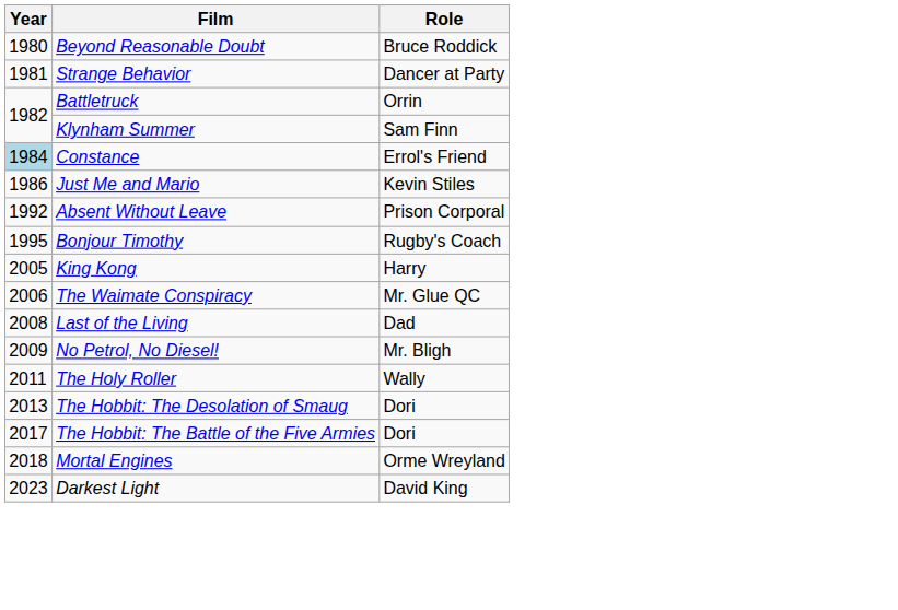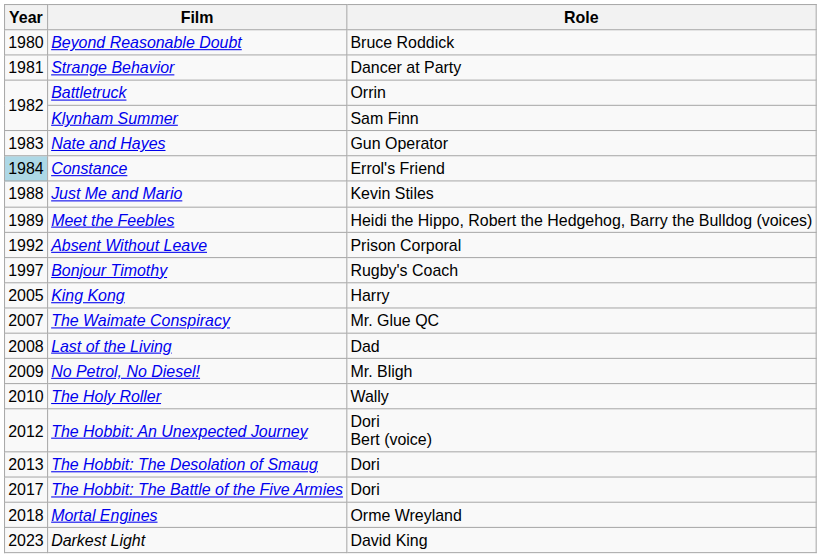+ row: 1983 | Nate and Hayes | Gun Operator
Just Me and Mario | Year: 1986 -> 1988
+ row: 1989 | Meet the Feebles | Heidi the Hippo, Robert the Hedgehog, Barry the Bulldog (voices)
Bonjour Timothy | Year: 1995 -> 1997
The Waimate Conspiracy | Year: 2006 -> 2007
The Holy Roller | Year: 2011 -> 2010
+ row: 2012 | The Hobbit: An Unexpected Journey | Dori Bert (voice)
